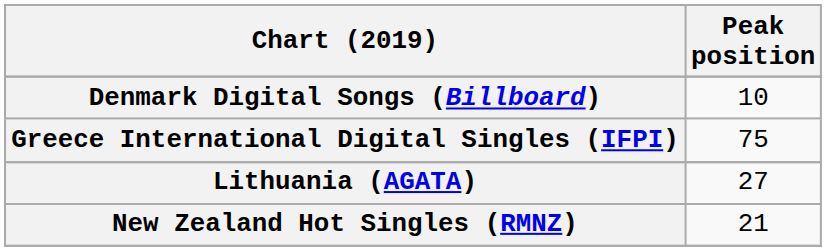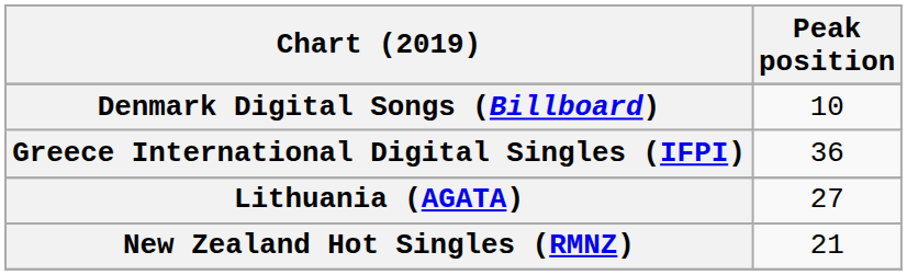Greece International Digital Singles (IFPI) | Peak position: 75 -> 36
